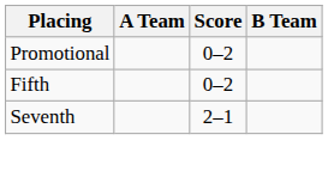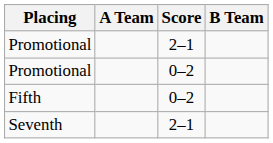+ row: Promotional | 2–1
